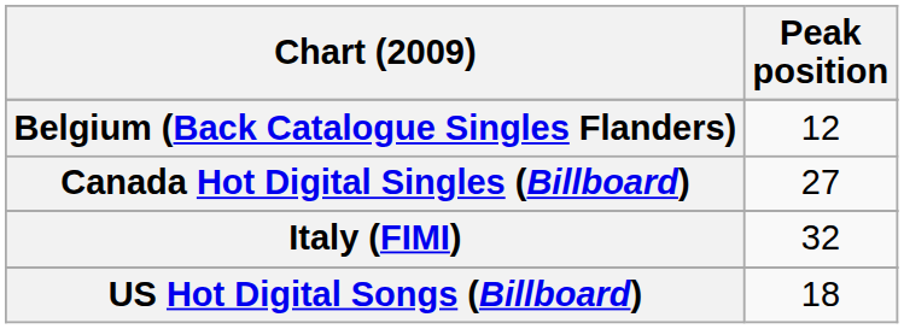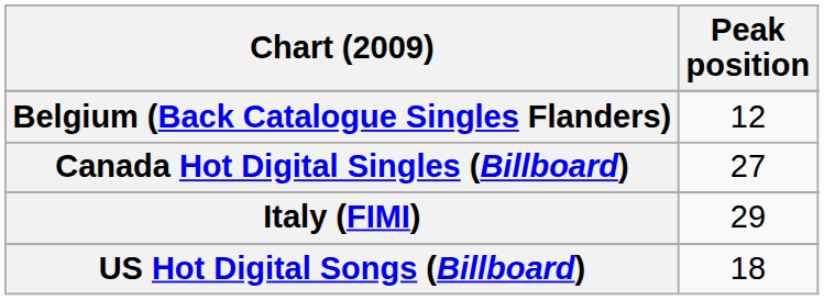Italy (FIMI) | Peak position: 32 -> 29
